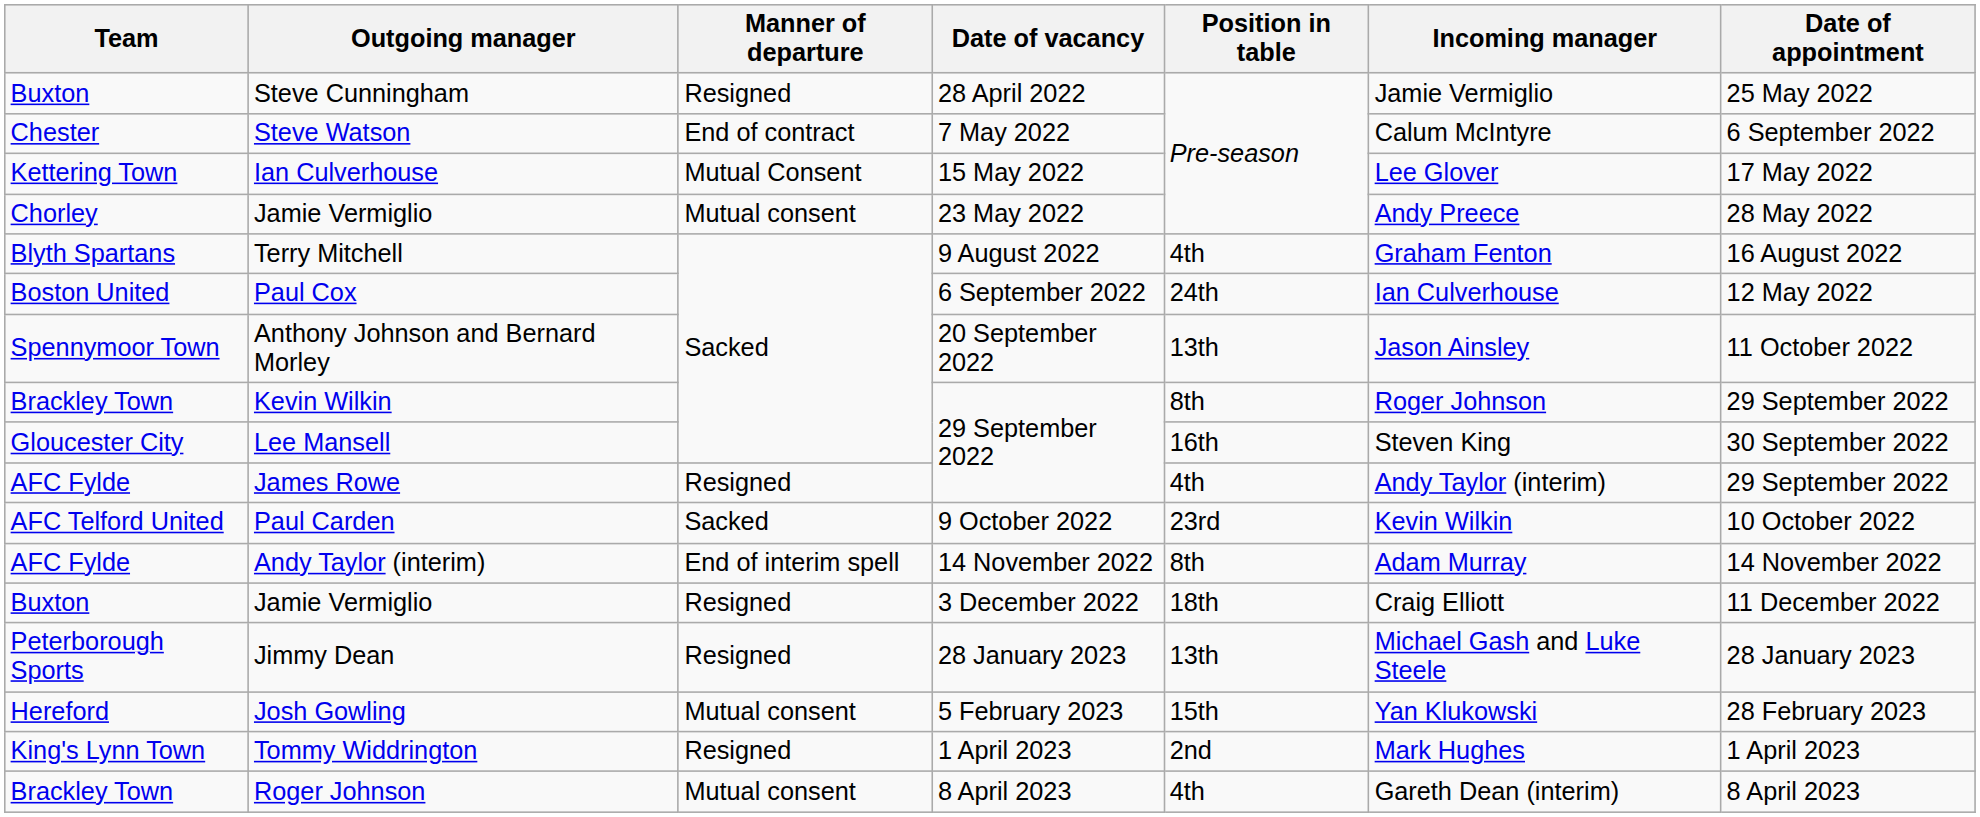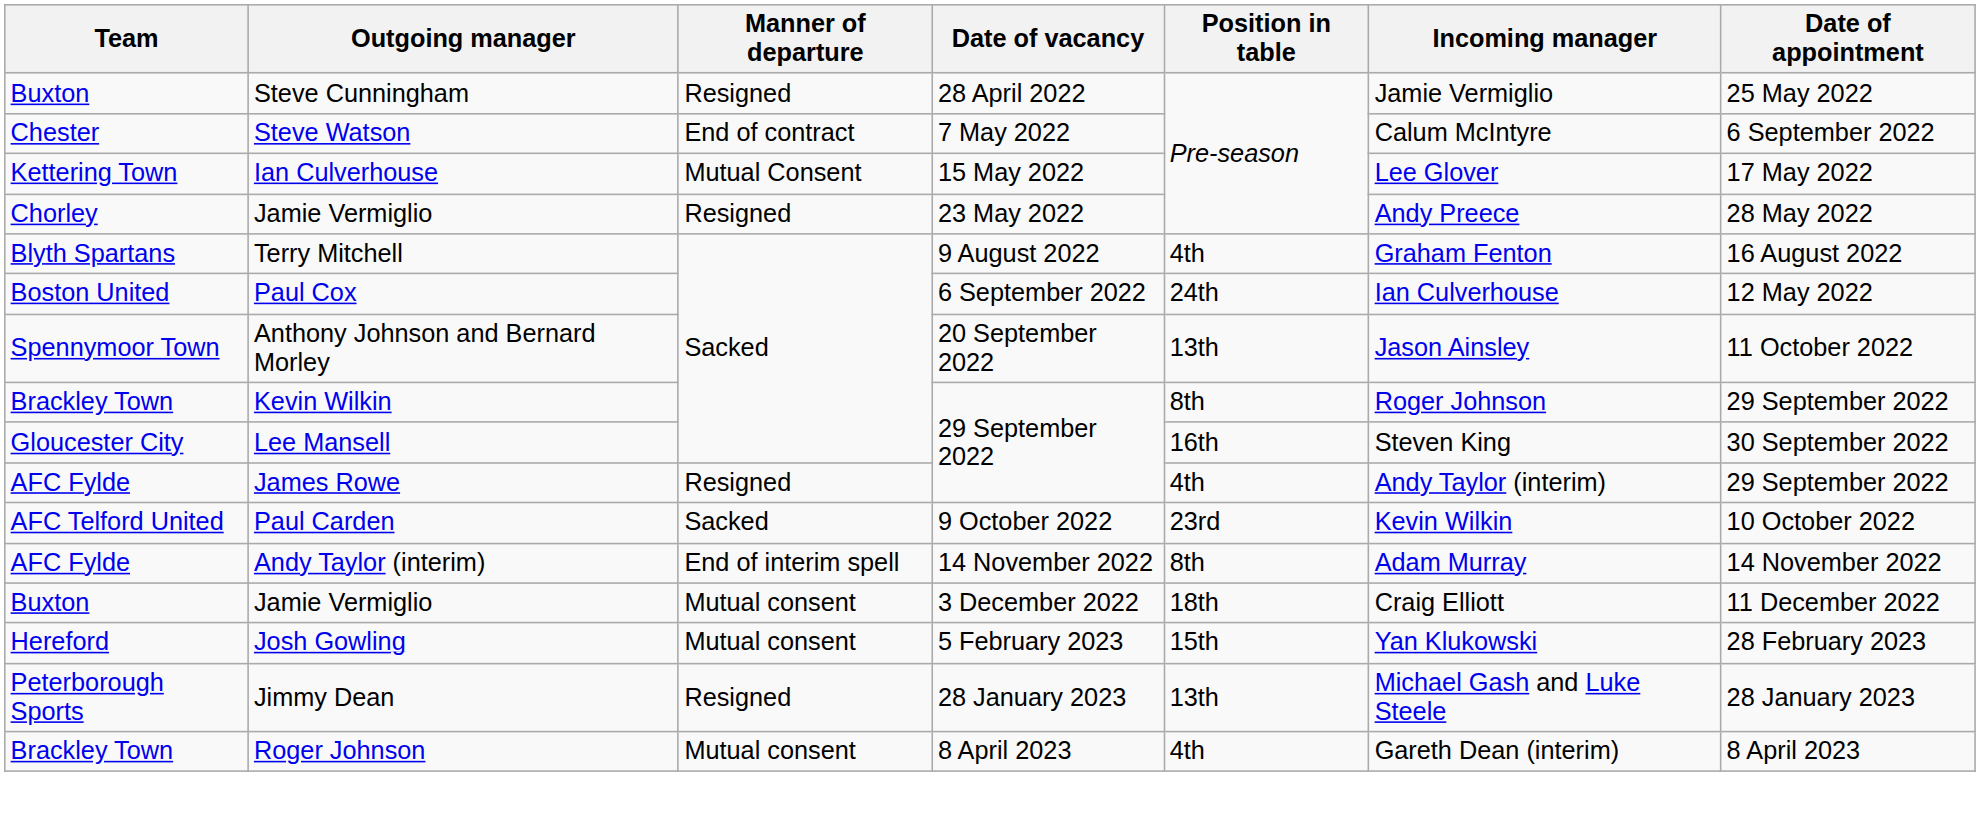Jamie Vermiglio / 23 May 2022 | Manner of departure: Mutual consent -> Resigned
Jamie Vermiglio / 3 December 2022 | Manner of departure: Resigned -> Mutual consent
rows swapped: Jimmy Dean <-> Josh Gowling
- row: King's Lynn Town | Tommy Widdrington | Resigned | 1 April 2023 | 2nd | Mark Hughes | 1 April 2023
